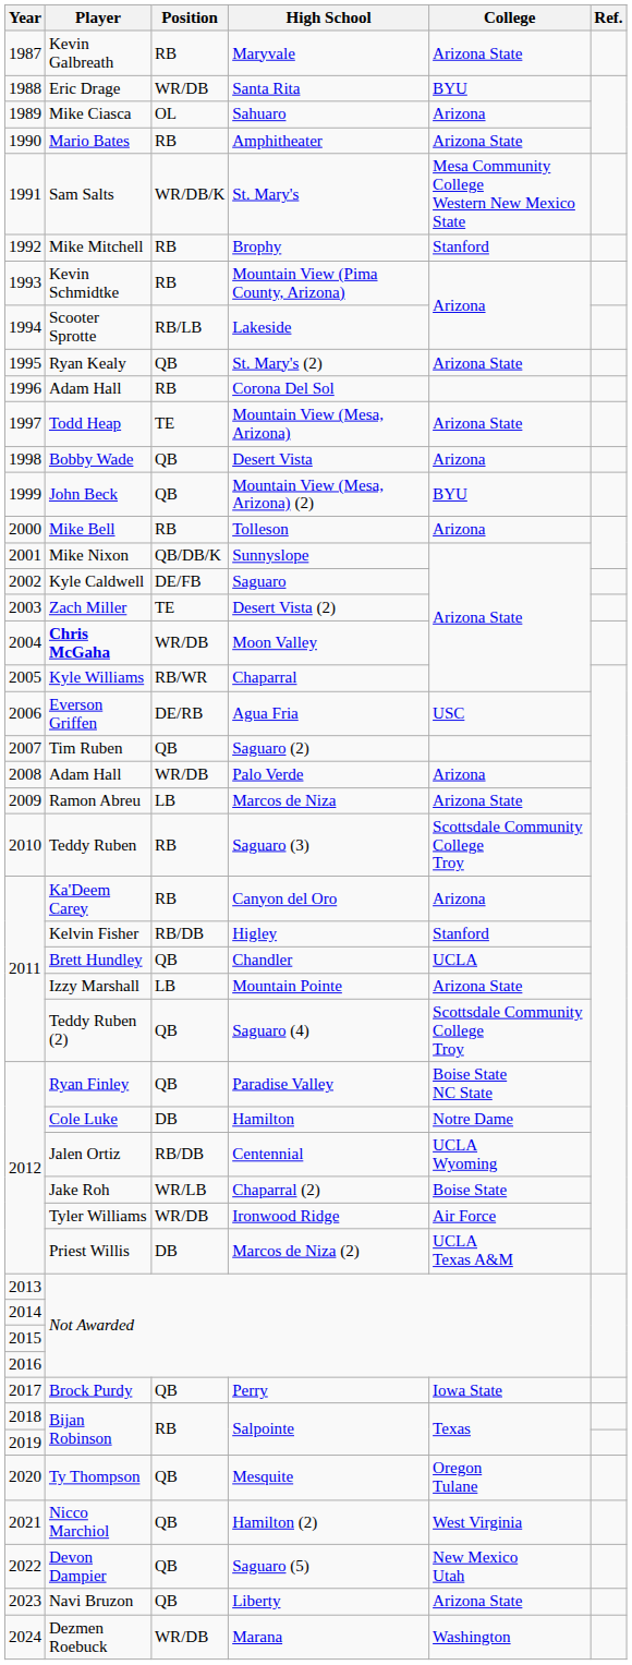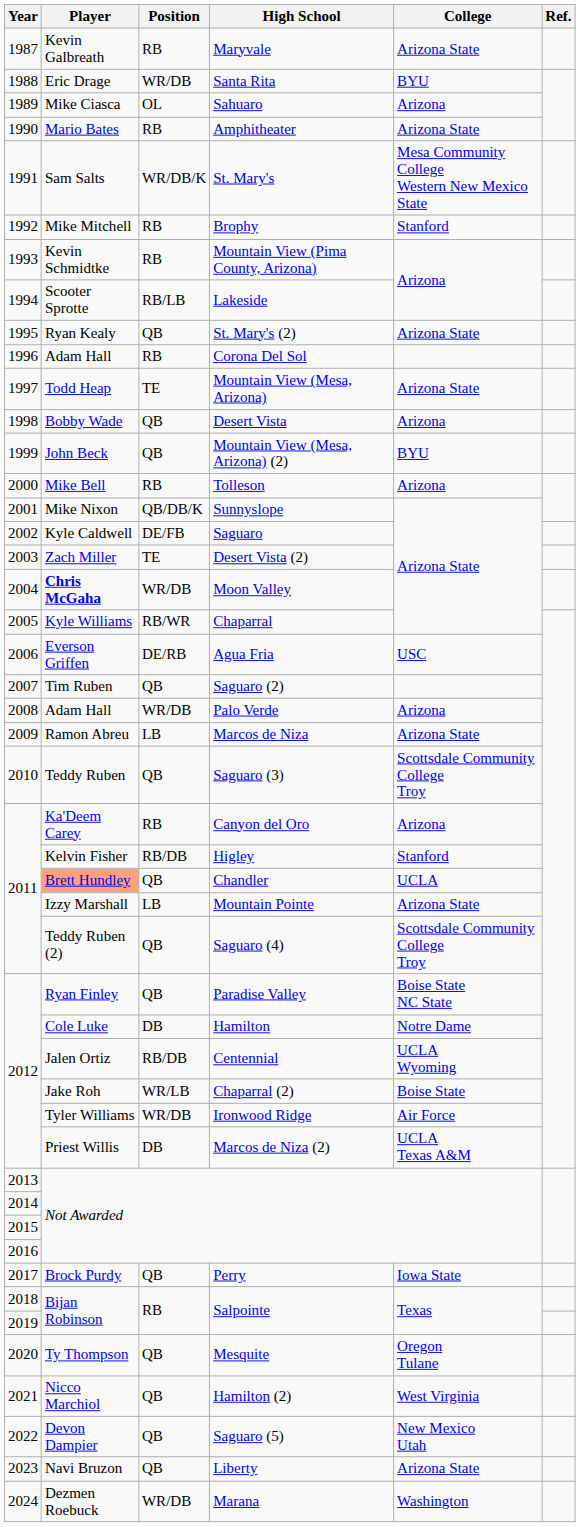Saguaro (3) | Position: RB -> QB
Chandler | Player: no background -> lightsalmon background
